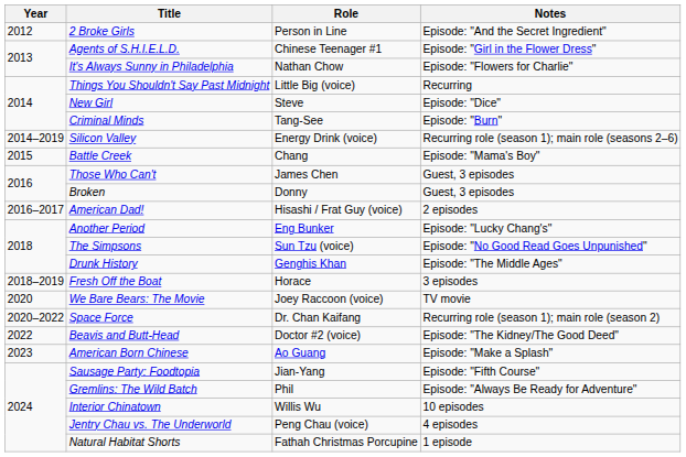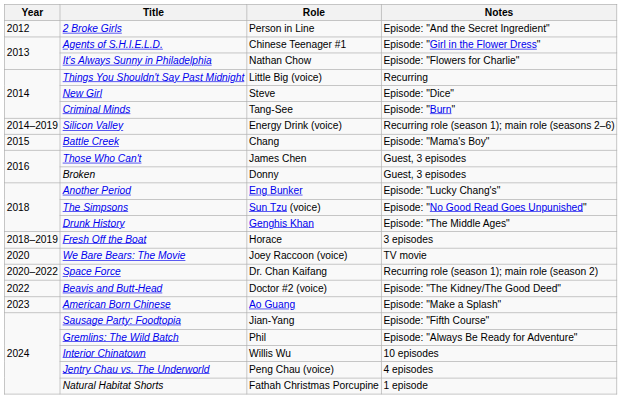- row: 2016–2017 | American Dad! | Hisashi / Frat Guy (voice) | 2 episodes
